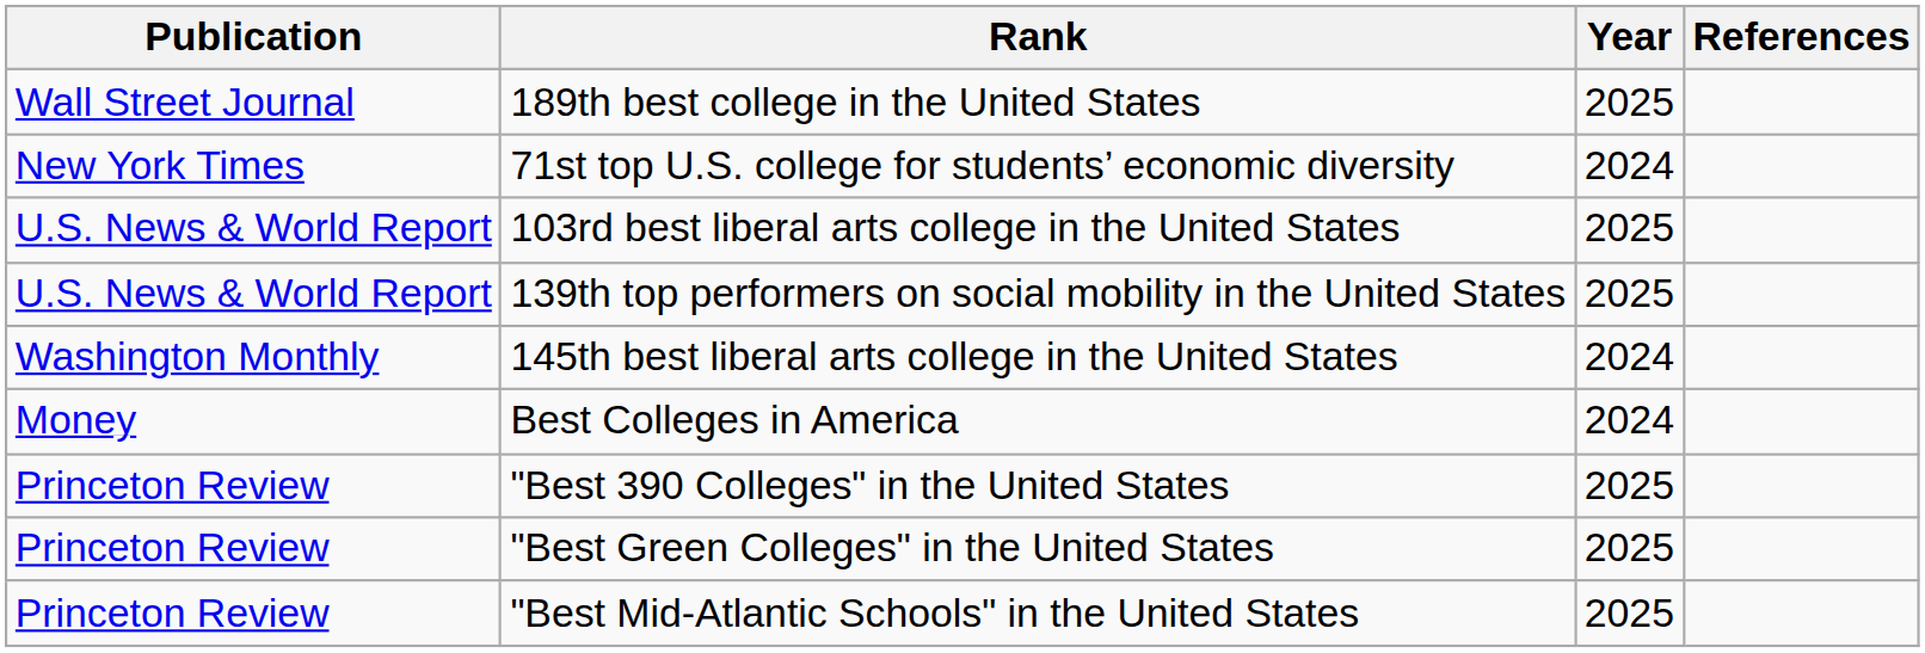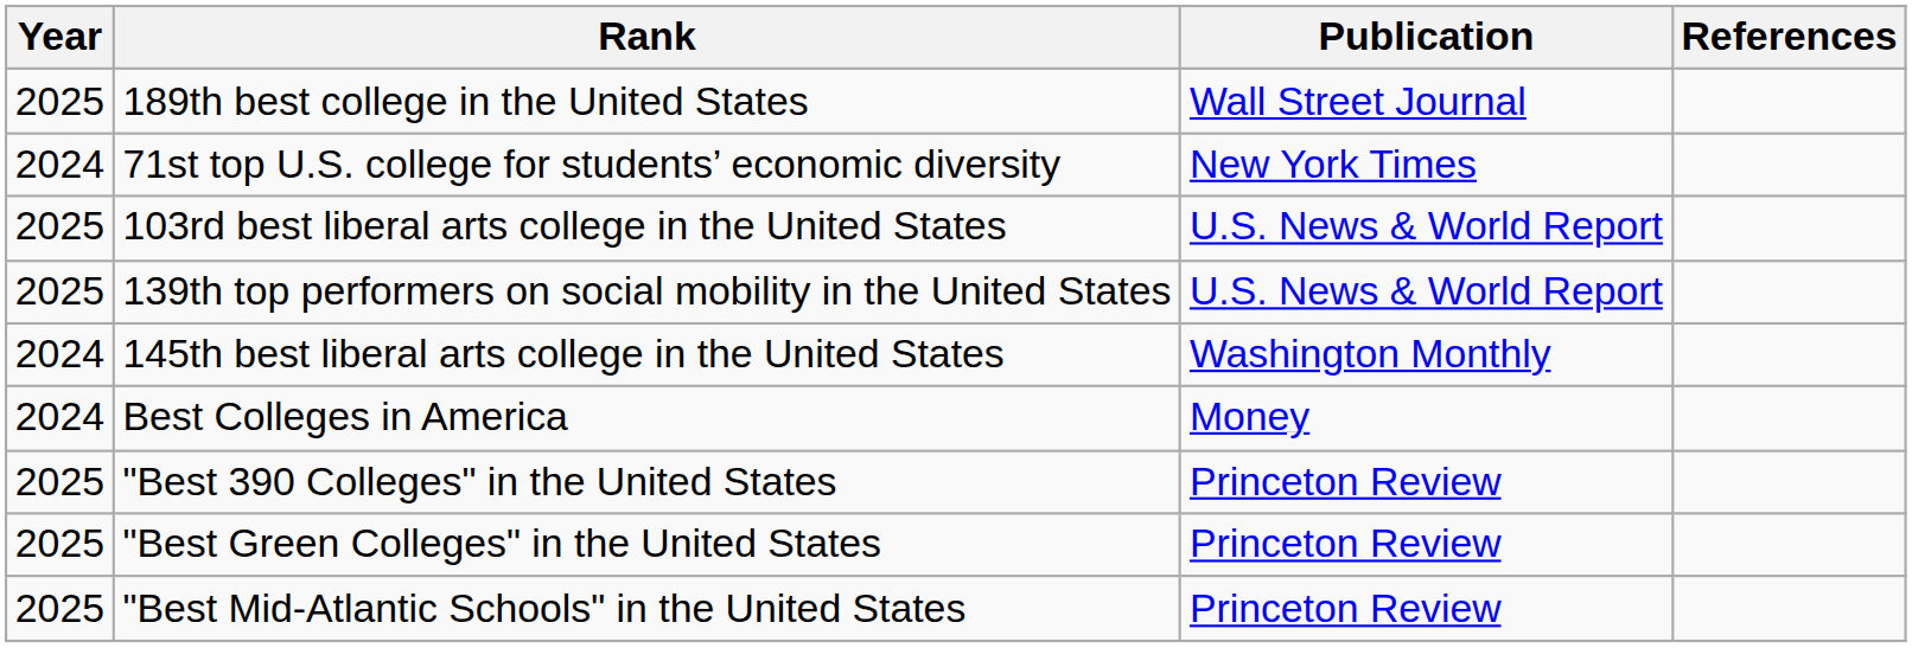columns swapped: Publication <-> Year
